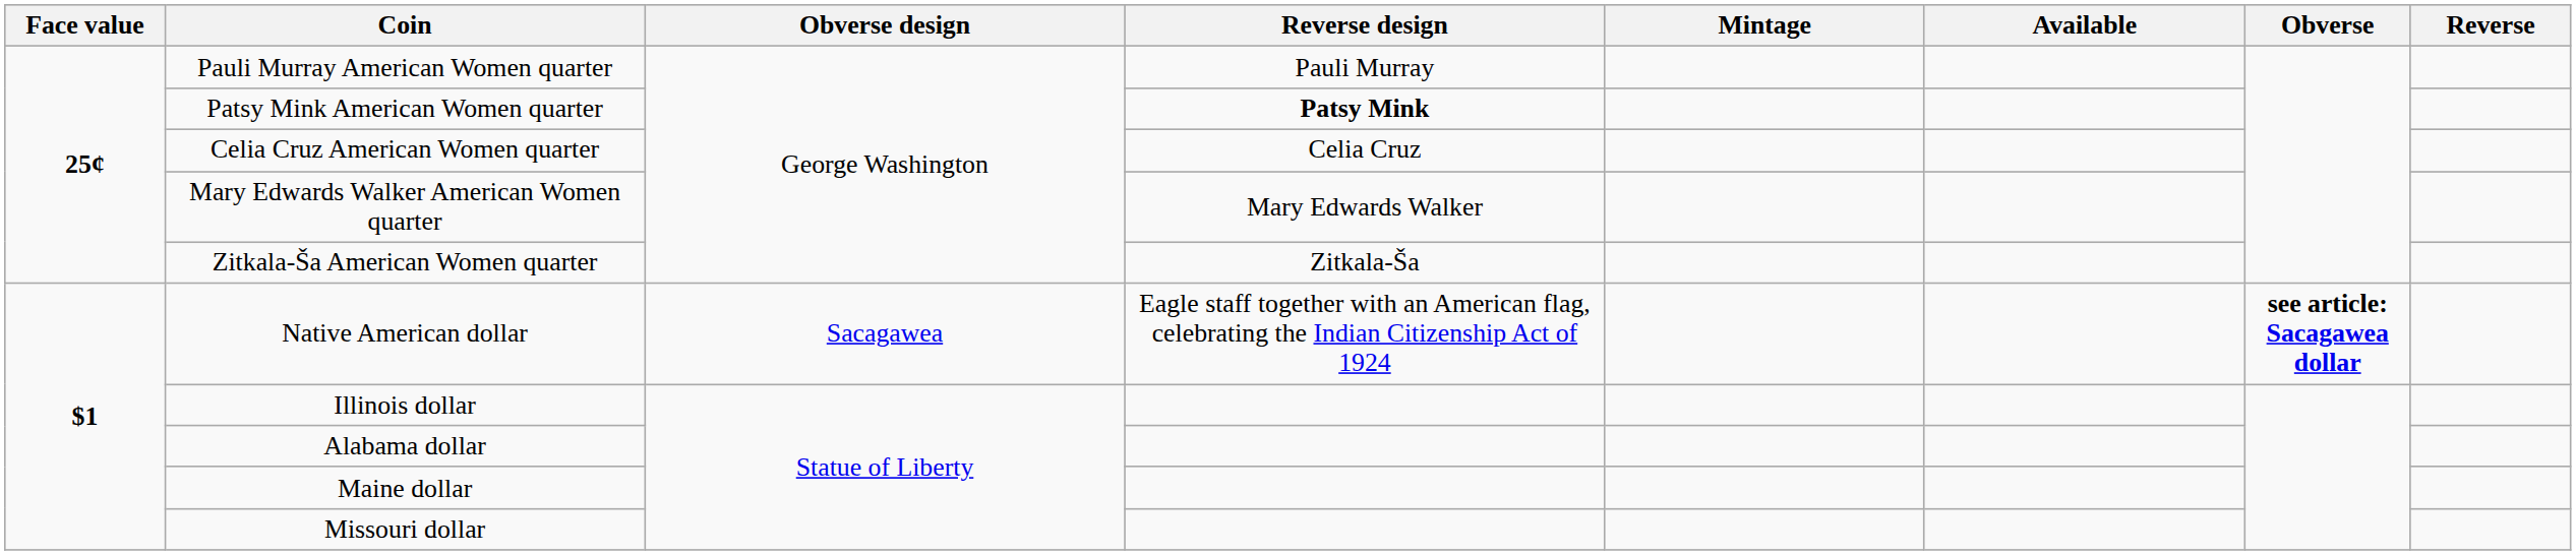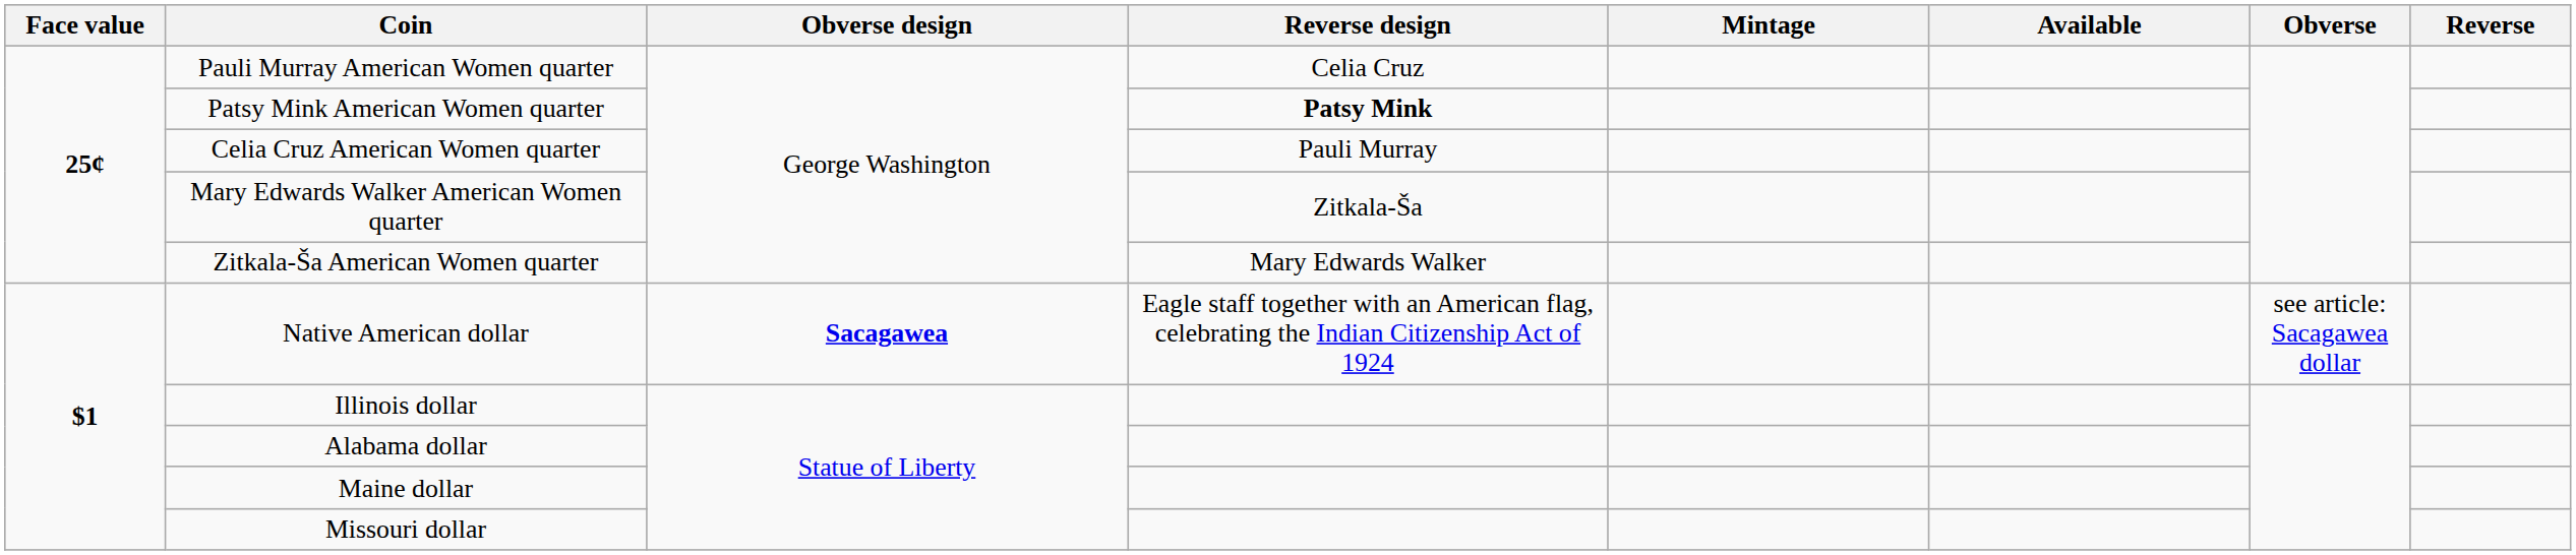Pauli Murray American Women quarter | Reverse design: Pauli Murray -> Celia Cruz
Celia Cruz American Women quarter | Reverse design: Celia Cruz -> Pauli Murray
Mary Edwards Walker American Women quarter | Reverse design: Mary Edwards Walker -> Zitkala-Ša
Zitkala-Ša American Women quarter | Reverse design: Zitkala-Ša -> Mary Edwards Walker
Native American dollar | Obverse design: normal -> bold
Native American dollar | Obverse: bold -> normal
